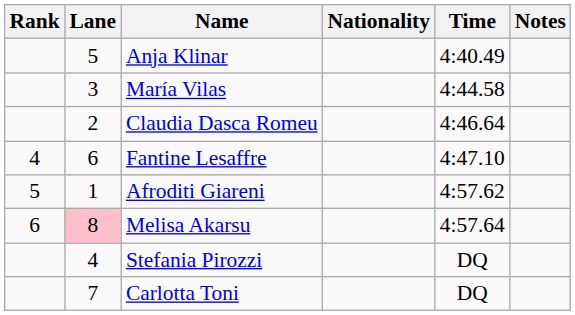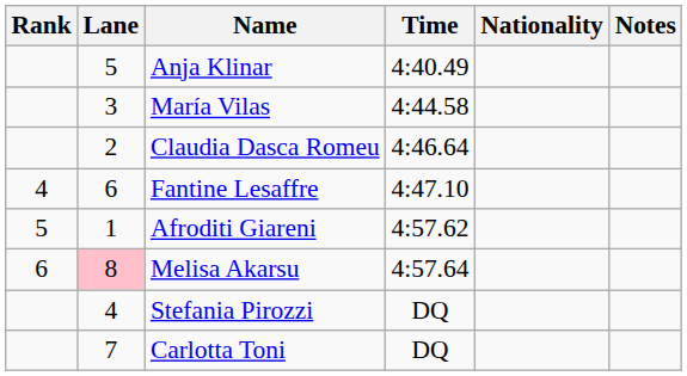columns swapped: Nationality <-> Time
